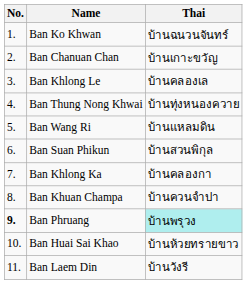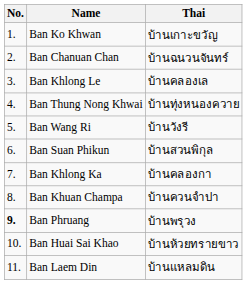Ban Ko Khwan | Thai: บ้านฉนวนจันทร์ -> บ้านเกาะขวัญ
Ban Chanuan Chan | Thai: บ้านเกาะขวัญ -> บ้านฉนวนจันทร์
Ban Wang Ri | Thai: บ้านแหลมดิน -> บ้านวังรี
Ban Phruang | Thai: paleturquoise background -> no background
Ban Laem Din | Thai: บ้านวังรี -> บ้านแหลมดิน
